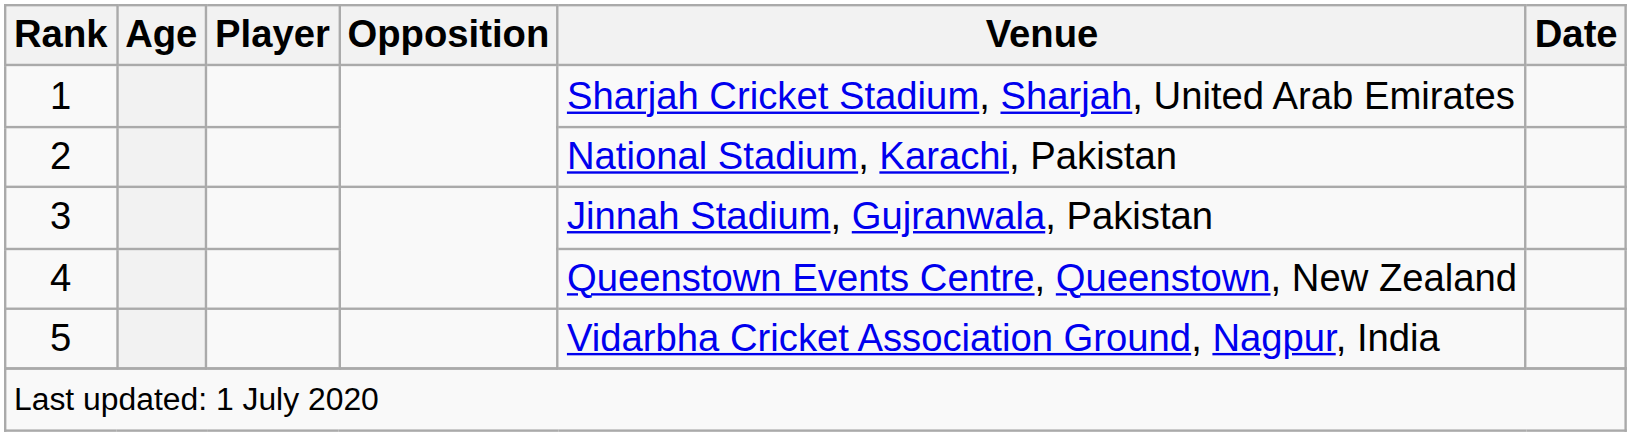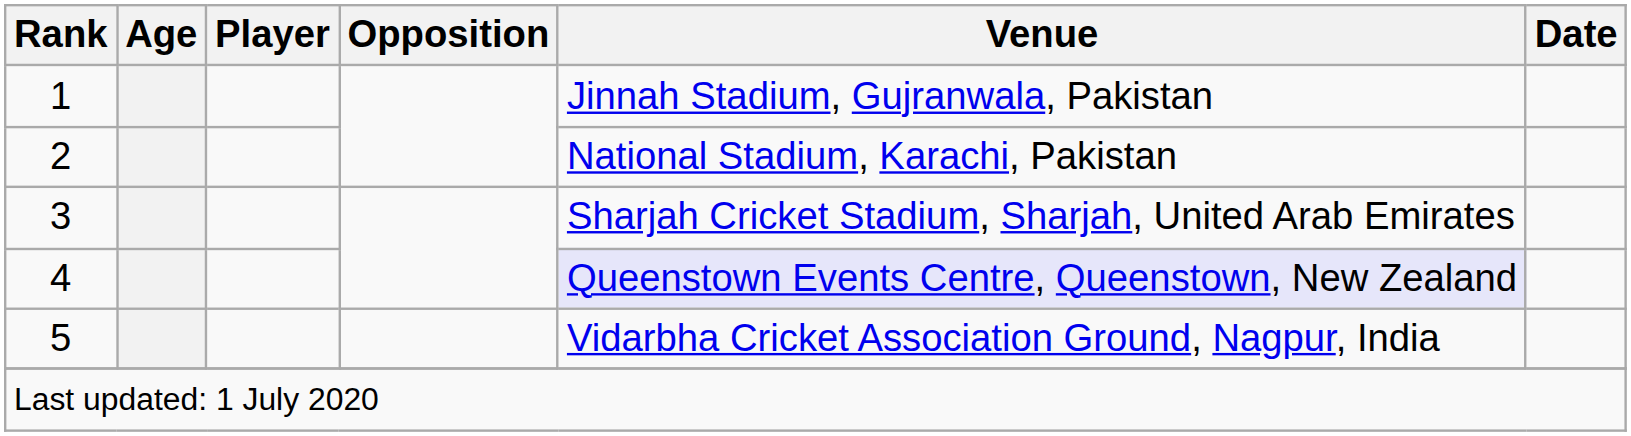1 | Venue: Sharjah Cricket Stadium, Sharjah, United Arab Emirates -> Jinnah Stadium, Gujranwala, Pakistan
3 | Venue: Jinnah Stadium, Gujranwala, Pakistan -> Sharjah Cricket Stadium, Sharjah, United Arab Emirates
4 | Venue: no background -> lavender background
